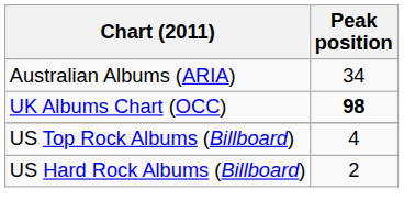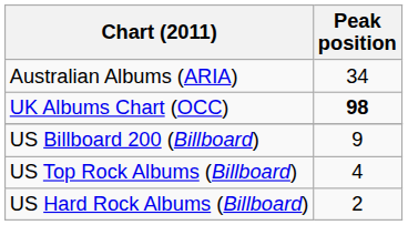+ row: US Billboard 200 (Billboard) | 9
